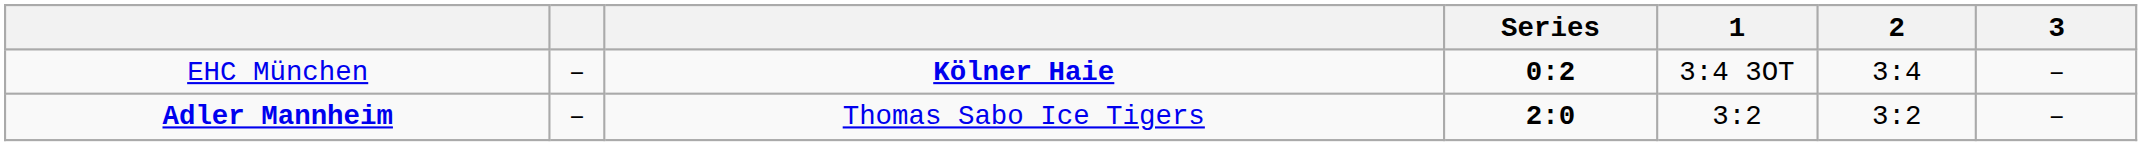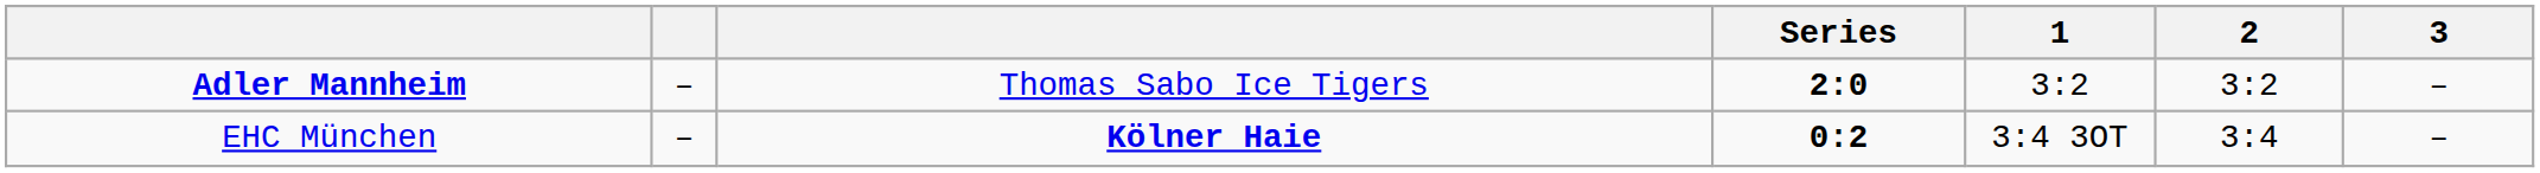rows swapped: Adler Mannheim <-> EHC München
